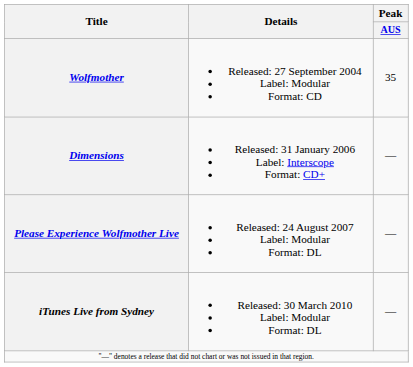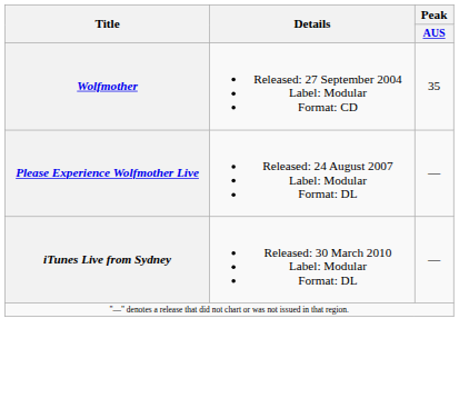- row: Dimensions | Released: 31 January 2006 Label: Interscope Format: CD+ | —
